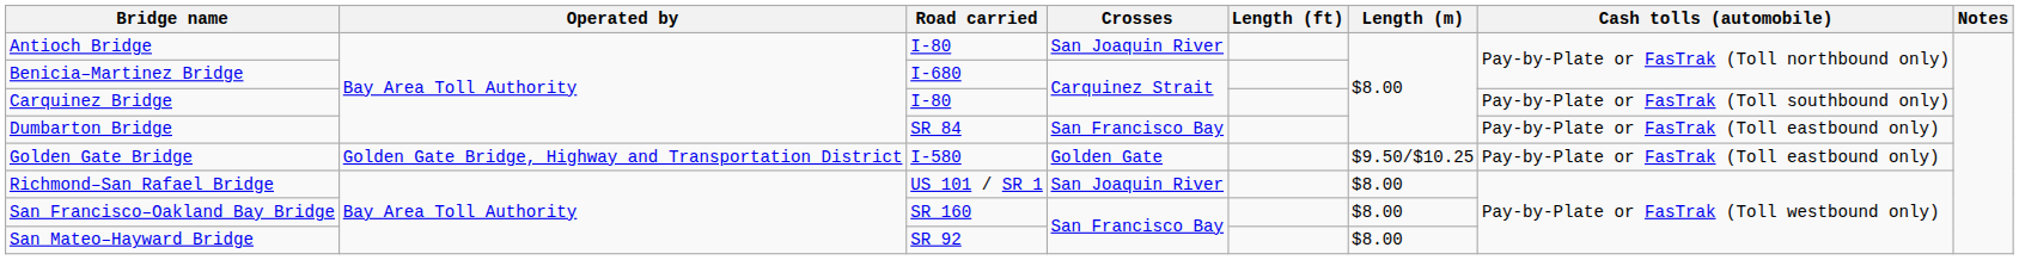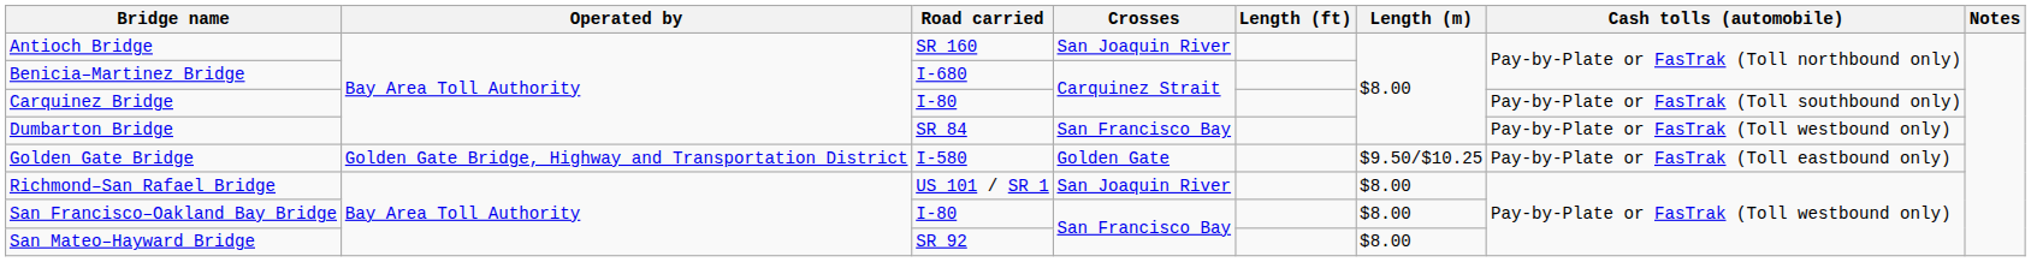Antioch Bridge | Road carried: I-80 -> SR 160
Dumbarton Bridge | Cash tolls (automobile): Pay-by-Plate or FasTrak (Toll eastbound only) -> Pay-by-Plate or FasTrak (Toll westbound only)
San Francisco–Oakland Bay Bridge | Road carried: SR 160 -> I-80
